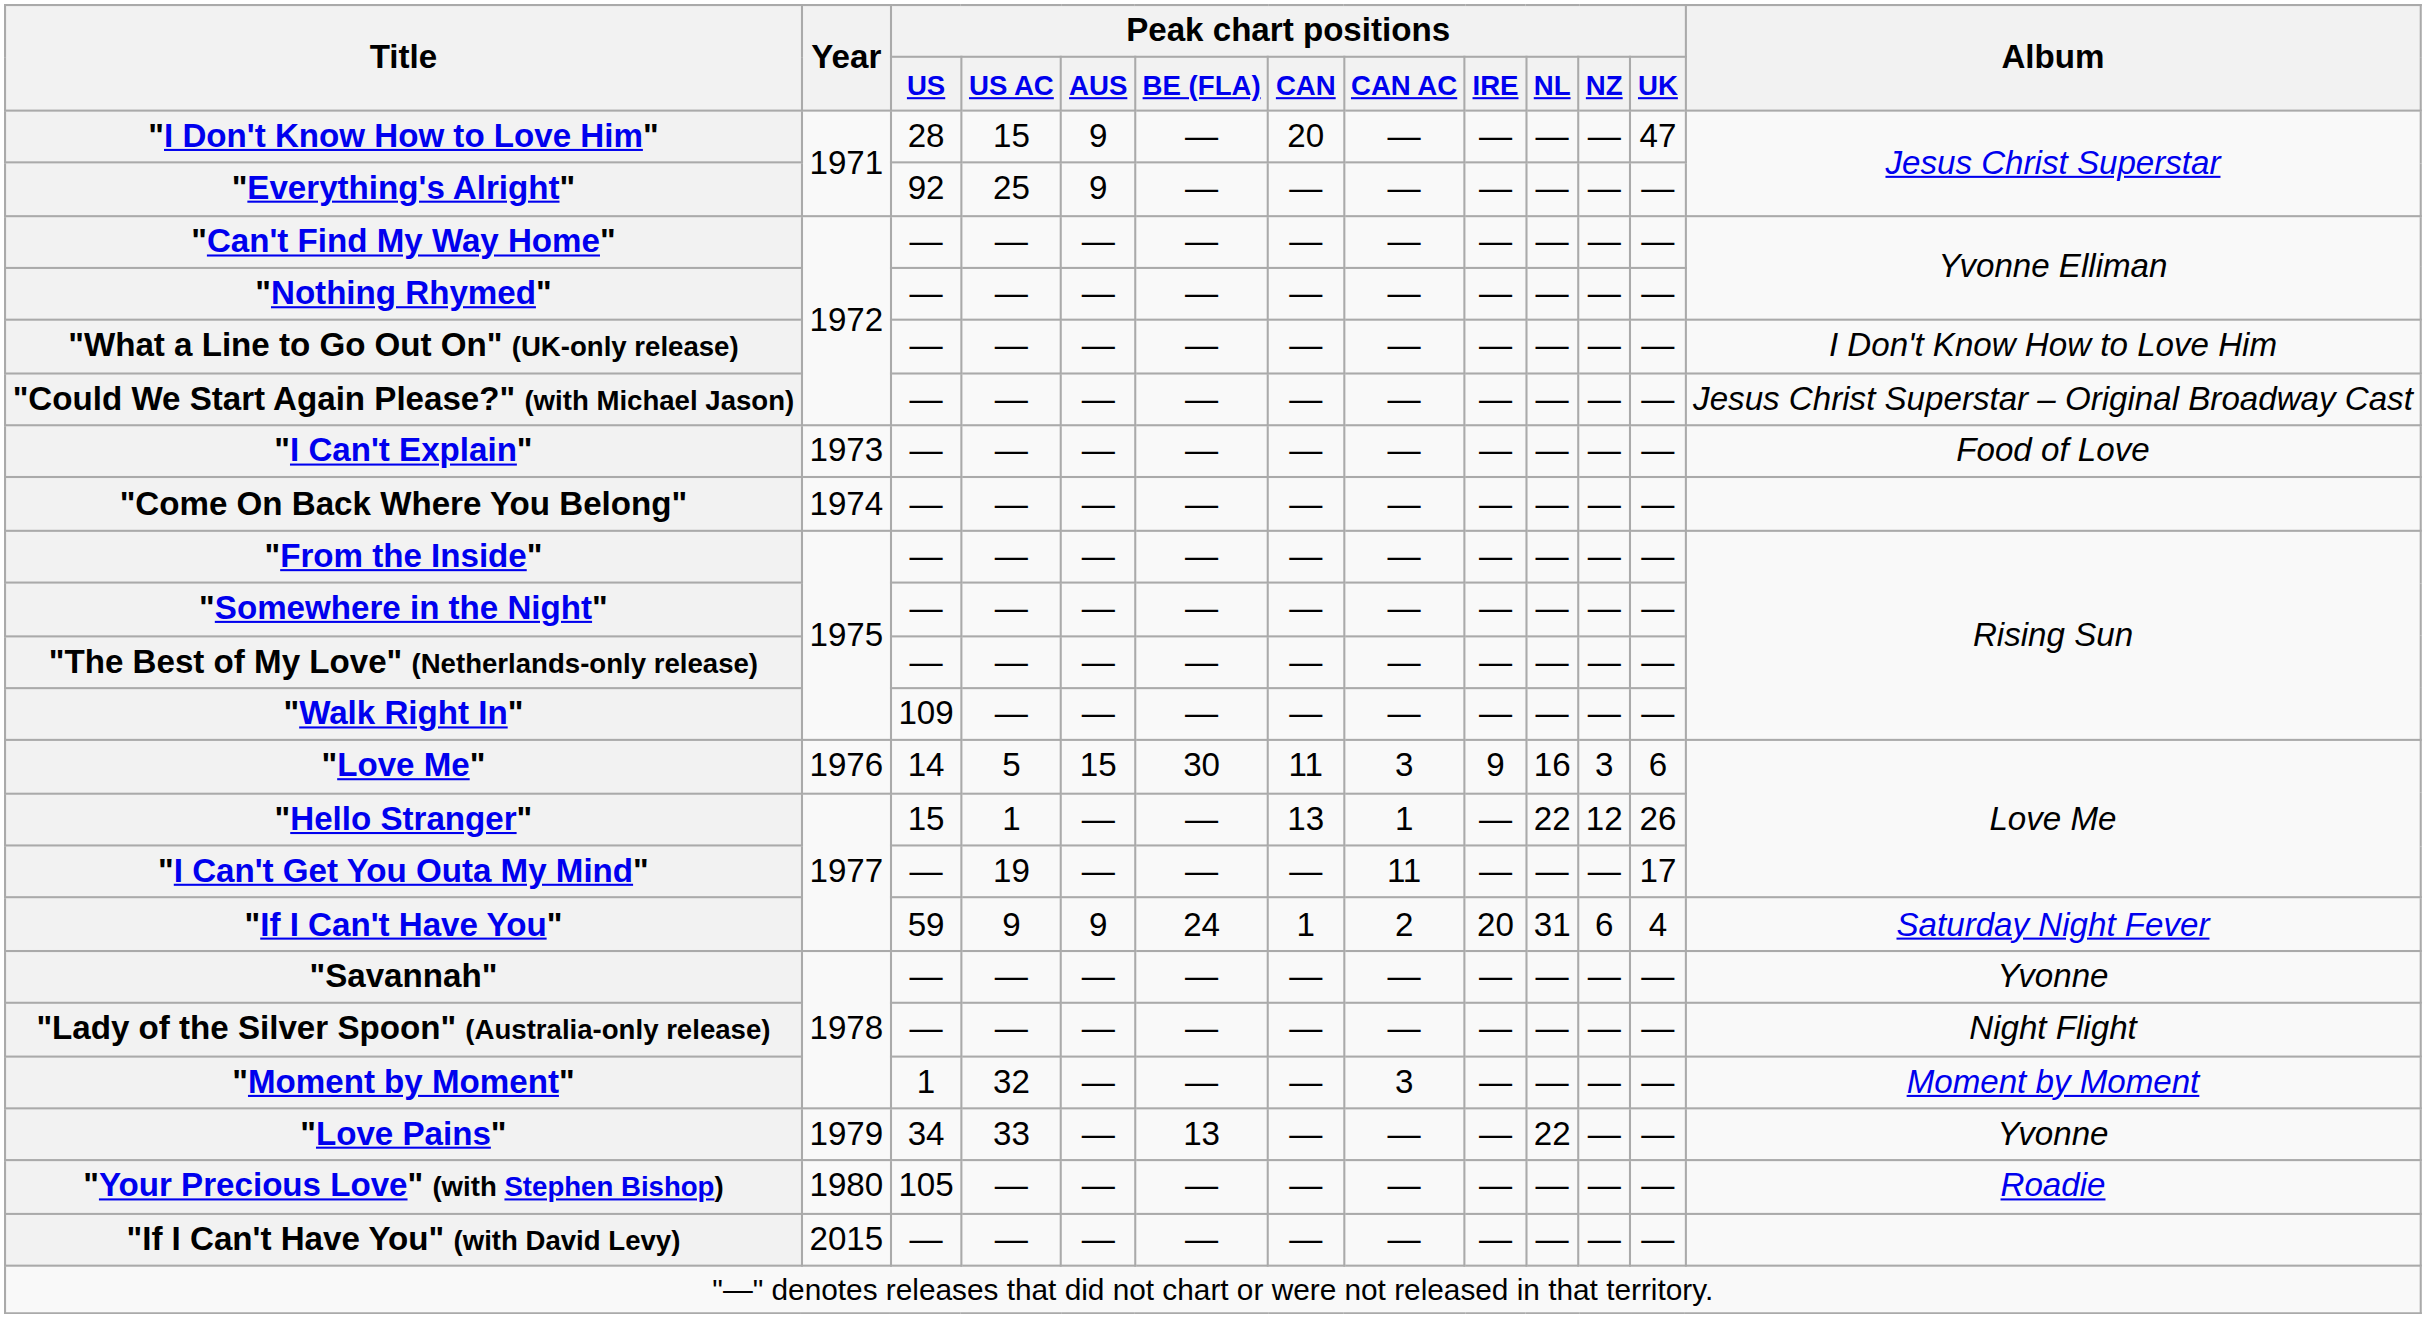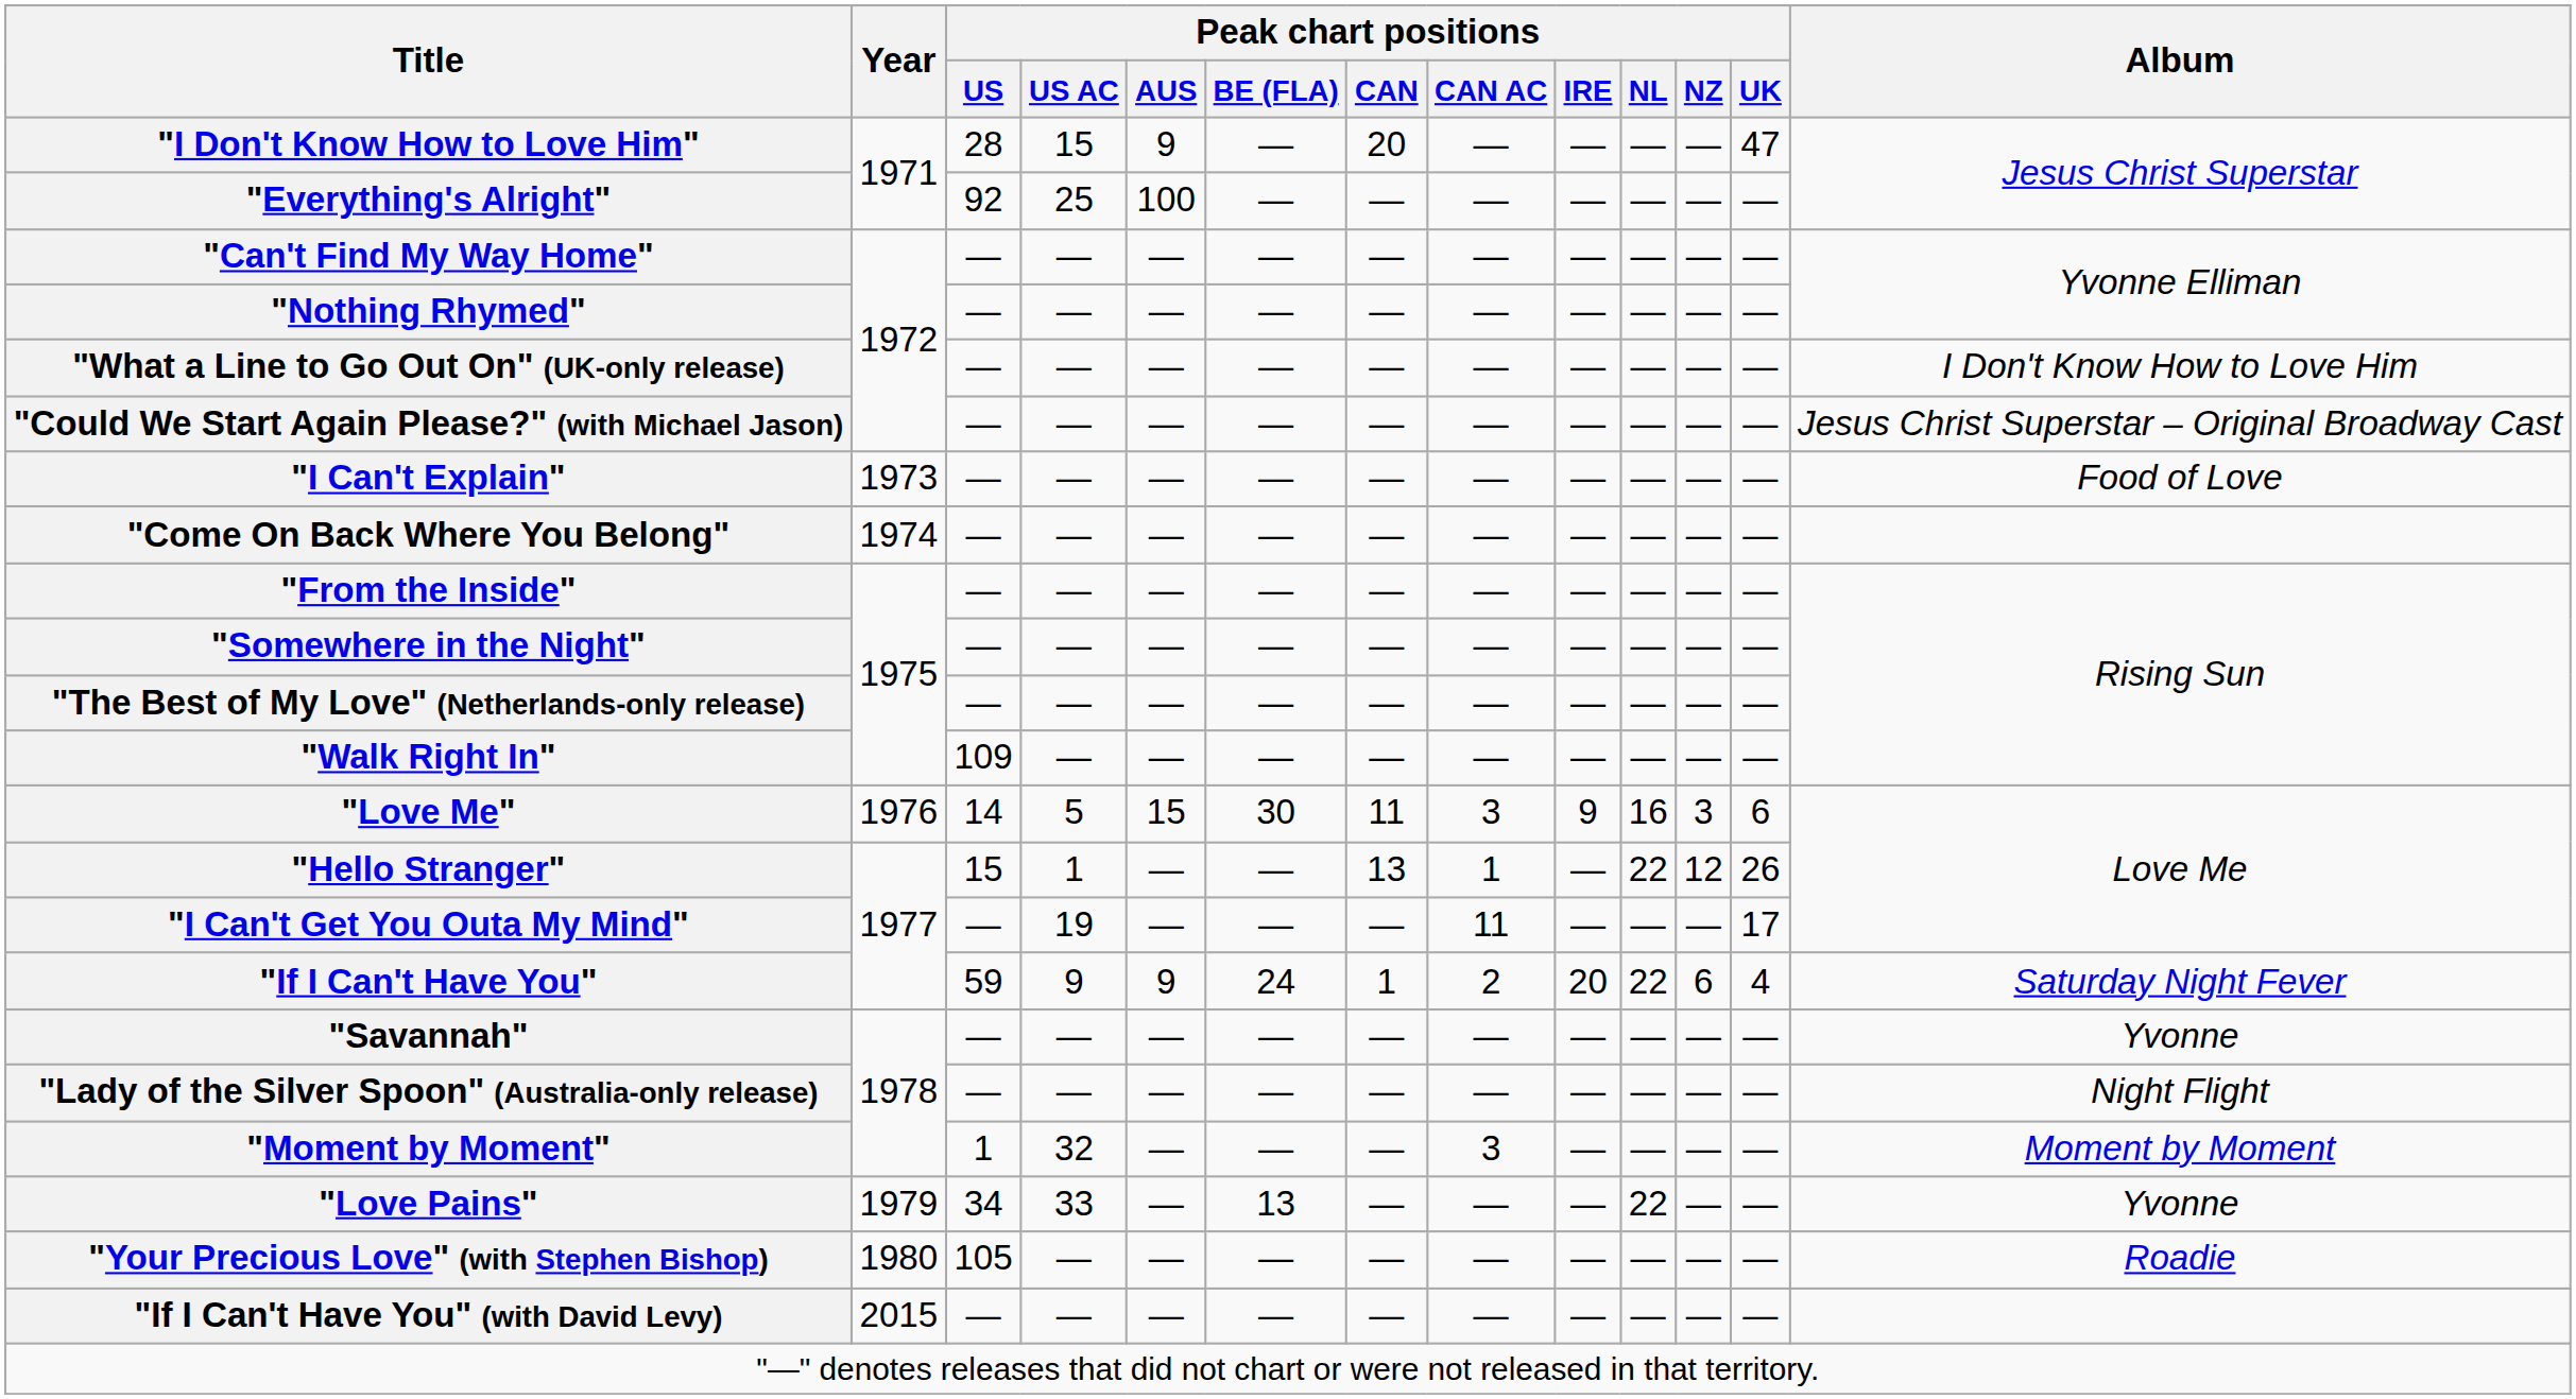"Everything's Alright" | Peak chart positions / AUS: 9 -> 100
"If I Can't Have You" | Peak chart positions / NL: 31 -> 22
